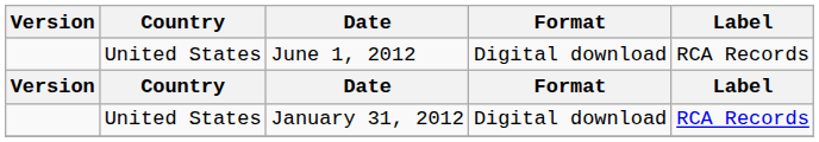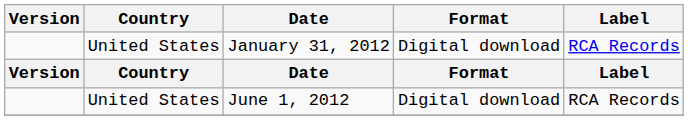rows swapped: January 31, 2012 <-> June 1, 2012
